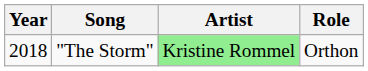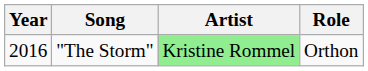"The Storm" | Year: 2018 -> 2016
